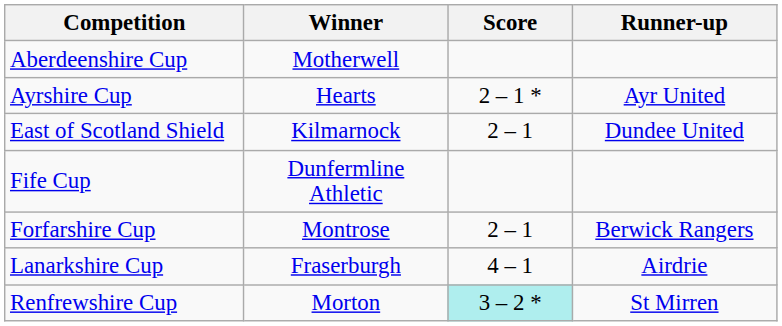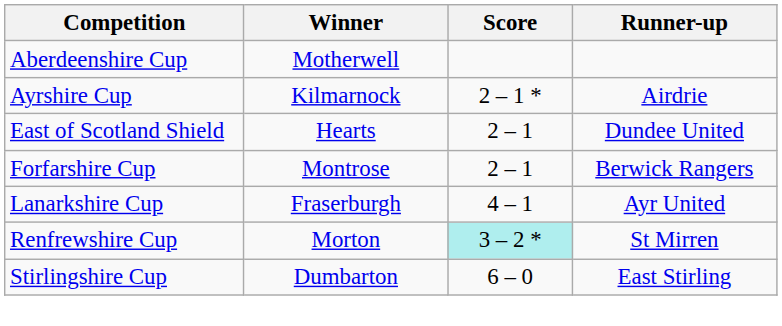Ayrshire Cup | Winner: Hearts -> Kilmarnock
Ayrshire Cup | Runner-up: Ayr United -> Airdrie
East of Scotland Shield | Winner: Kilmarnock -> Hearts
- row: Fife Cup | Dunfermline Athletic
Lanarkshire Cup | Runner-up: Airdrie -> Ayr United
+ row: Stirlingshire Cup | Dumbarton | 6 – 0 | East Stirling
